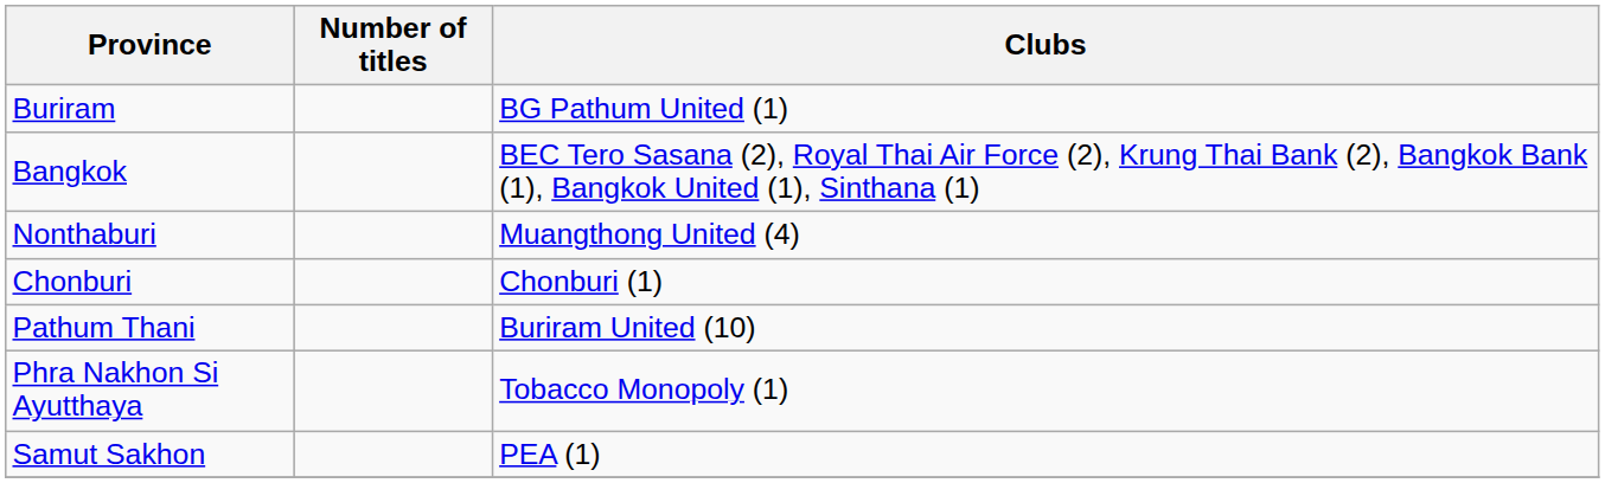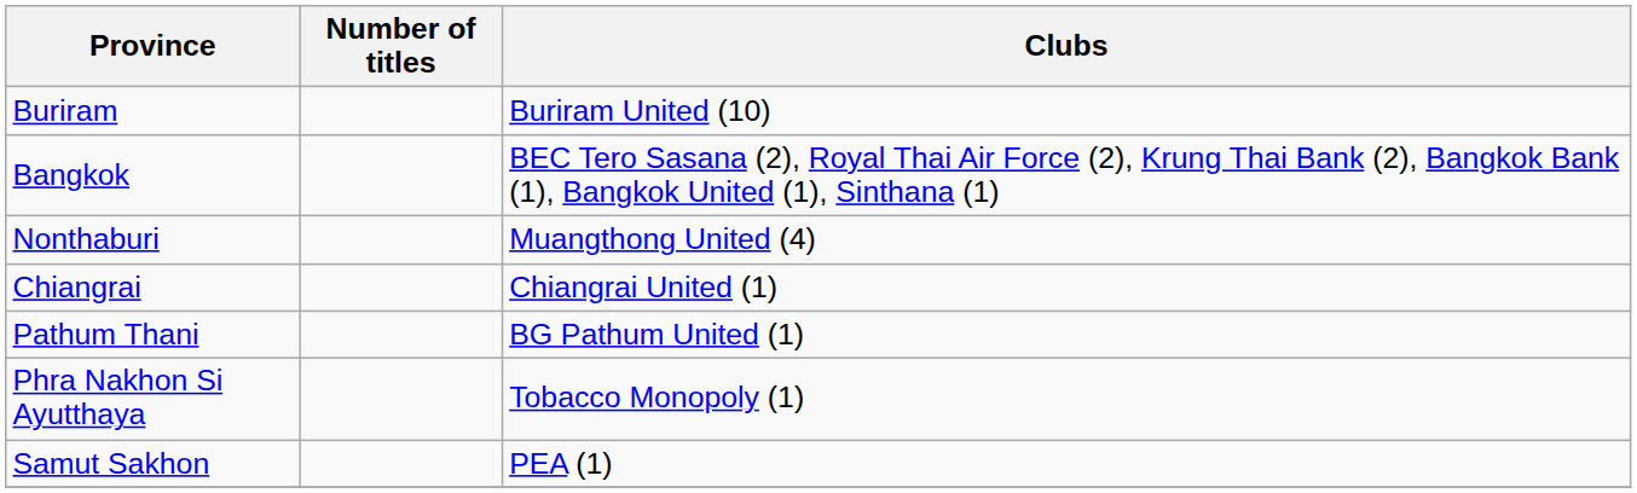Buriram | Clubs: BG Pathum United (1) -> Buriram United (10)
- row: Chonburi | Chonburi (1)
+ row: Chiangrai | Chiangrai United (1)
Pathum Thani | Clubs: Buriram United (10) -> BG Pathum United (1)
